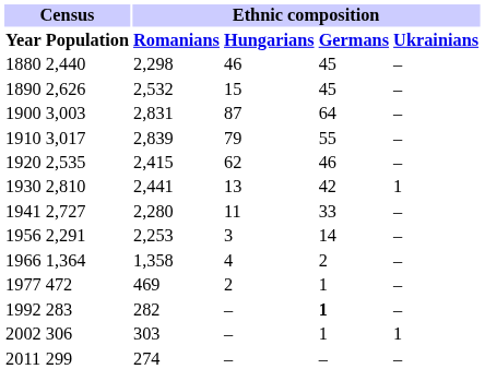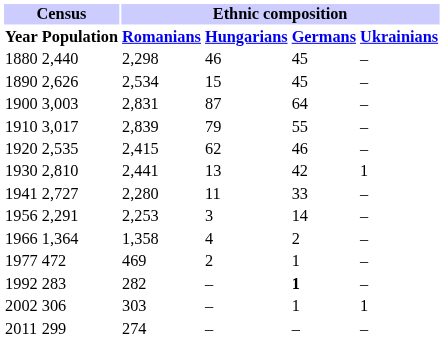1890 | Ethnic composition / Romanians: 2,532 -> 2,534
